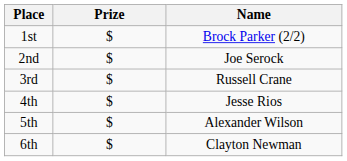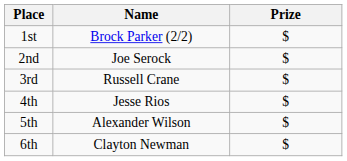columns swapped: Name <-> Prize
